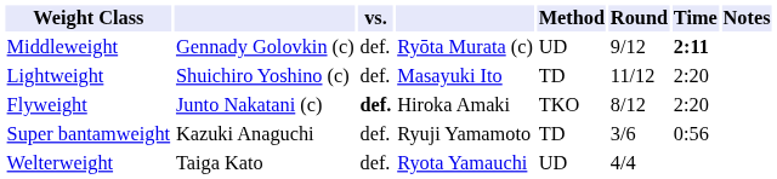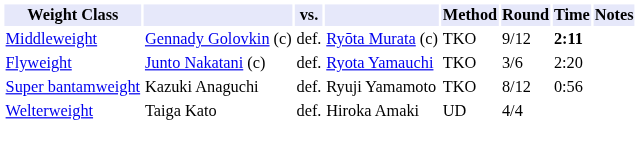Middleweight | Method: UD -> TKO
- row: Lightweight | Shuichiro Yoshino (c) | def. | Masayuki Ito | TD | 11/12 | 2:20
Flyweight | vs.: bold -> normal
Flyweight | column 4: Hiroka Amaki -> Ryota Yamauchi
Flyweight | Round: 8/12 -> 3/6
Super bantamweight | Method: TD -> TKO
Super bantamweight | Round: 3/6 -> 8/12
Welterweight | column 4: Ryota Yamauchi -> Hiroka Amaki
